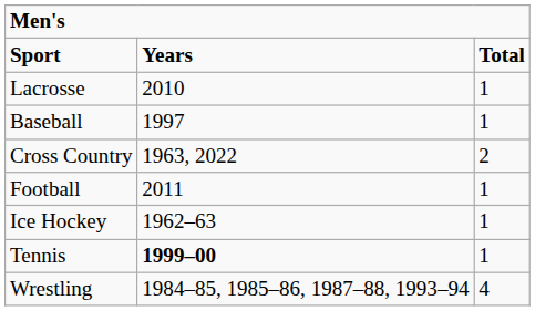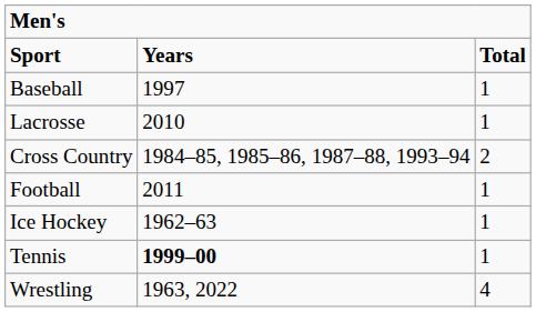rows swapped: Baseball <-> Lacrosse
Cross Country | column 2: 1963, 2022 -> 1984–85, 1985–86, 1987–88, 1993–94
Wrestling | column 2: 1984–85, 1985–86, 1987–88, 1993–94 -> 1963, 2022
